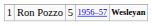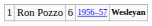Ron Pozzo | column 3: 5 -> 6
